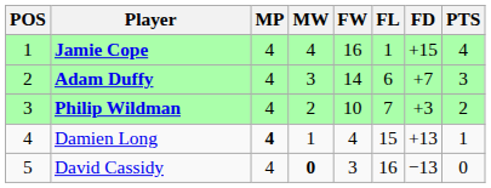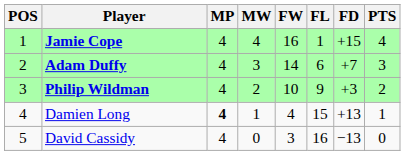Philip Wildman | FL: 7 -> 9
David Cassidy | MW: bold -> normal
